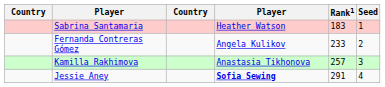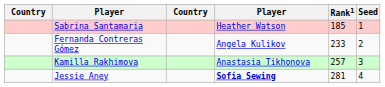Sabrina Santamaria | Rank1: 183 -> 185
Jessie Aney | Rank1: 291 -> 281
